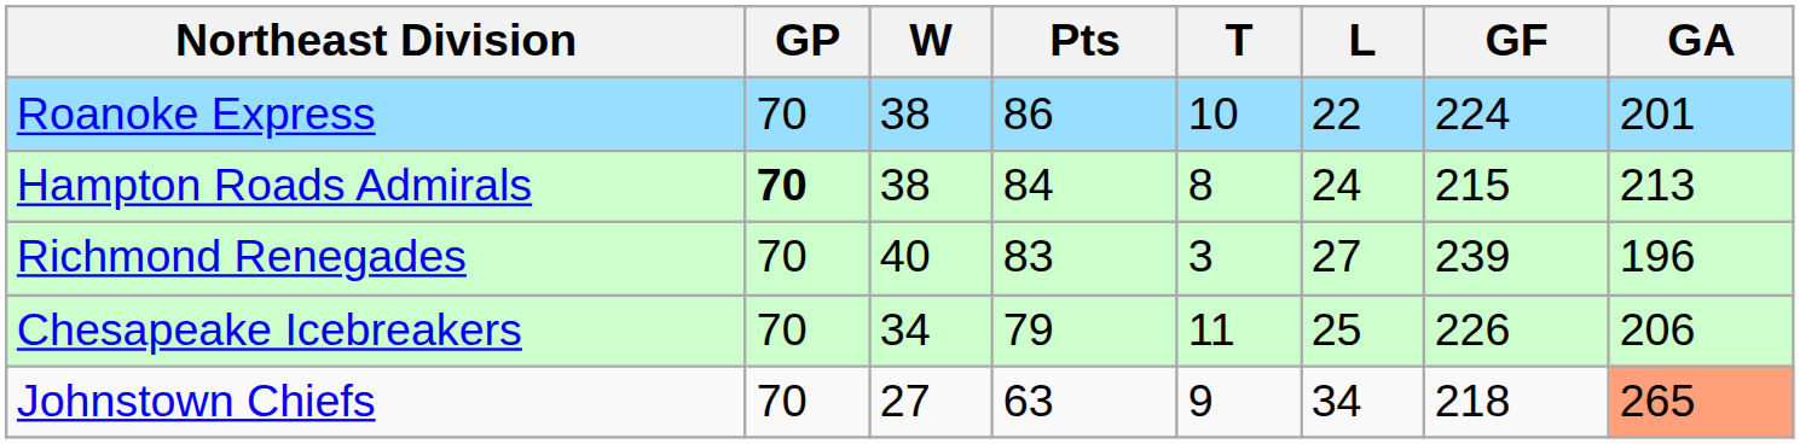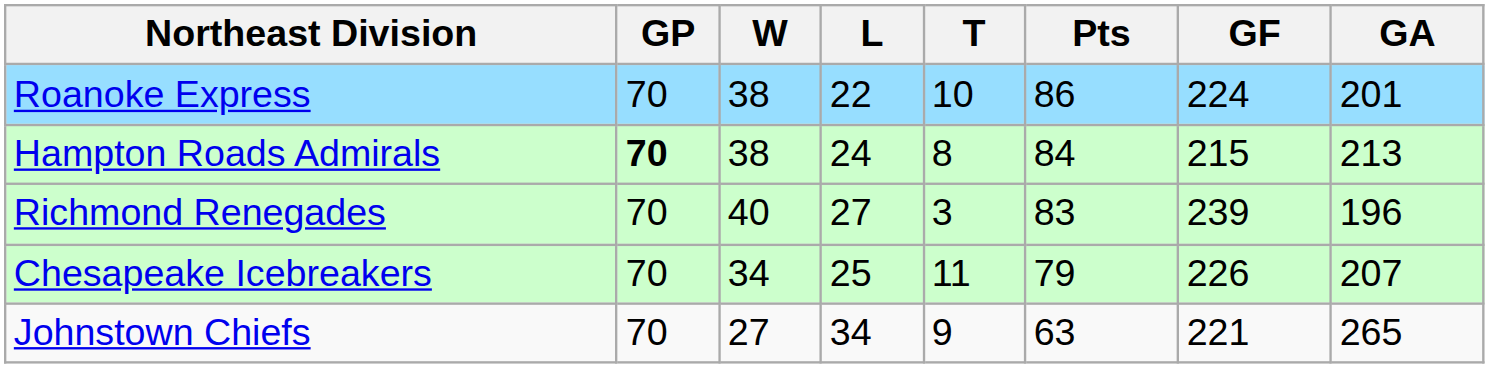columns swapped: L <-> Pts
Chesapeake Icebreakers | GA: 206 -> 207
Johnstown Chiefs | GF: 218 -> 221
Johnstown Chiefs | GA: lightsalmon background -> no background
